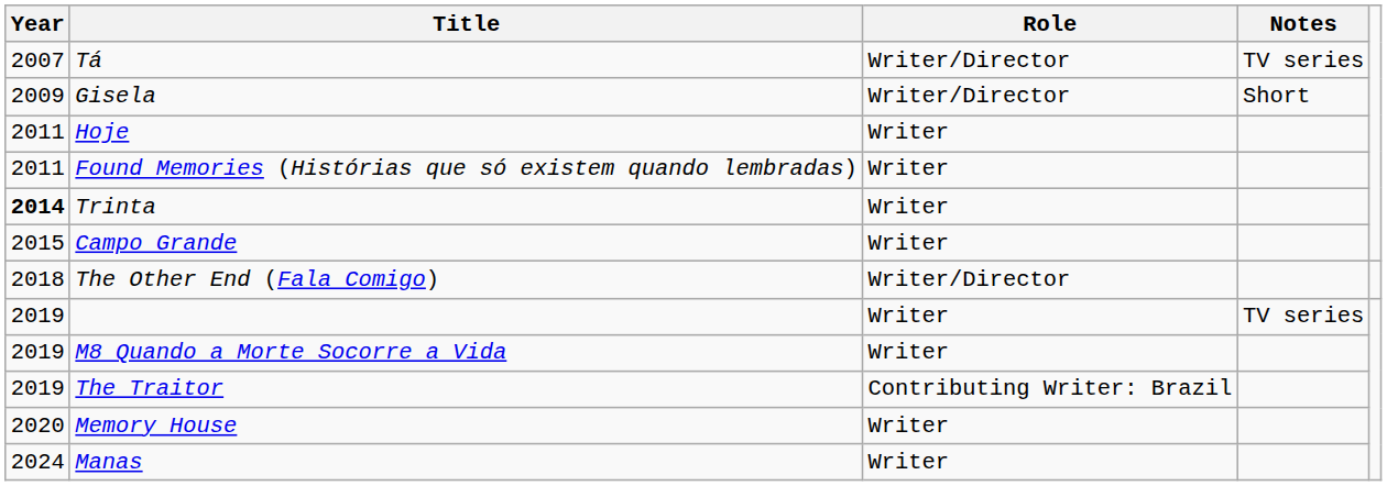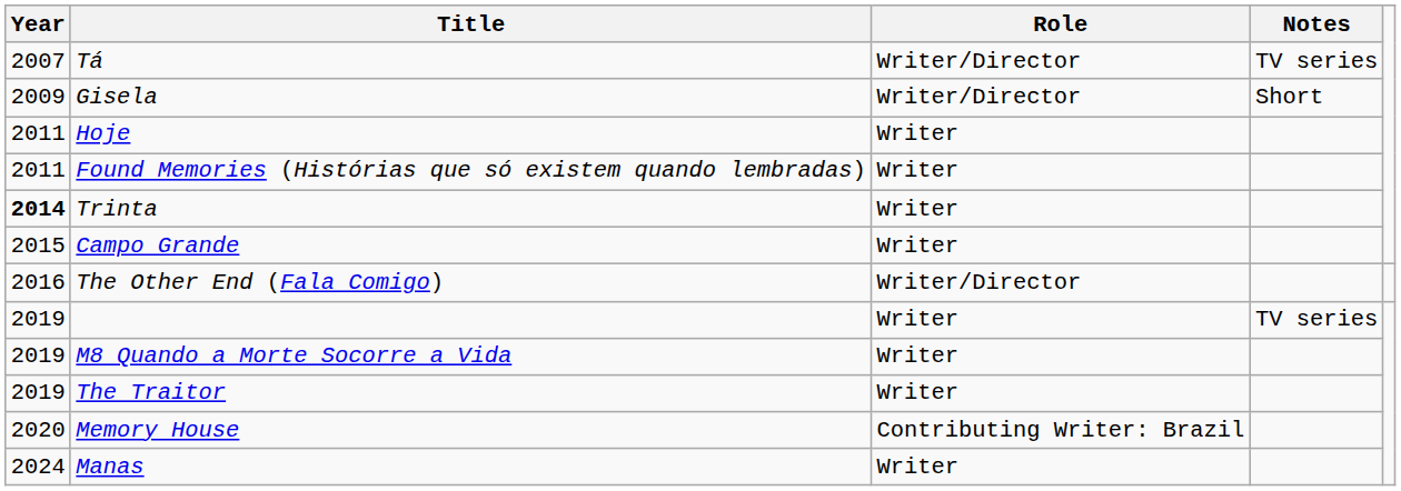The Other End (Fala Comigo) | Year: 2018 -> 2016
The Traitor | Role: Contributing Writer: Brazil -> Writer
Memory House | Role: Writer -> Contributing Writer: Brazil
